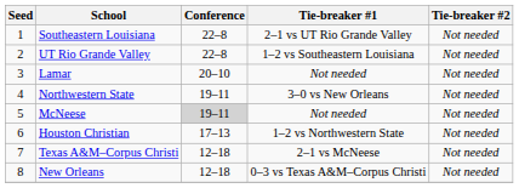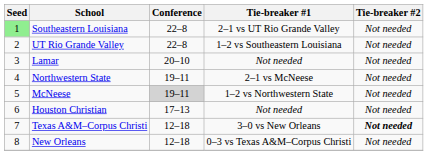Southeastern Louisiana | Seed: no background -> lightgreen background
Northwestern State | Tie-breaker #1: 3–0 vs New Orleans -> 2–1 vs McNeese
McNeese | Tie-breaker #1: Not needed -> 1–2 vs Northwestern State
Houston Christian | Tie-breaker #1: 1–2 vs Northwestern State -> Not needed
Texas A&M–Corpus Christi | Tie-breaker #1: 2–1 vs McNeese -> 3–0 vs New Orleans
Texas A&M–Corpus Christi | Tie-breaker #2: normal -> bold
